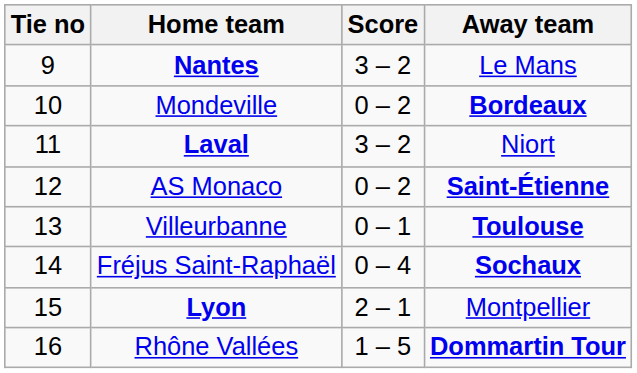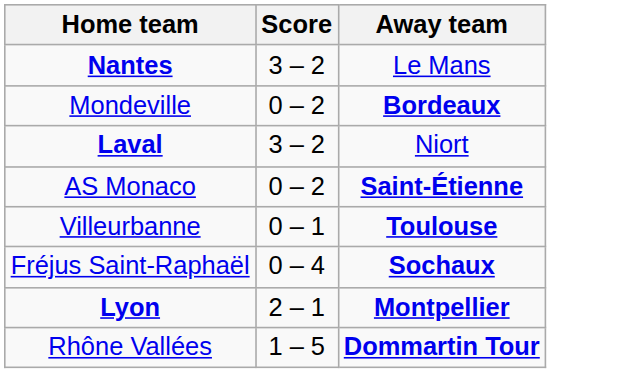- column: Tie no | 9 | 10 | 11 | 12 | 13 | 14 | 15 | 16
Lyon | Away team: normal -> bold
